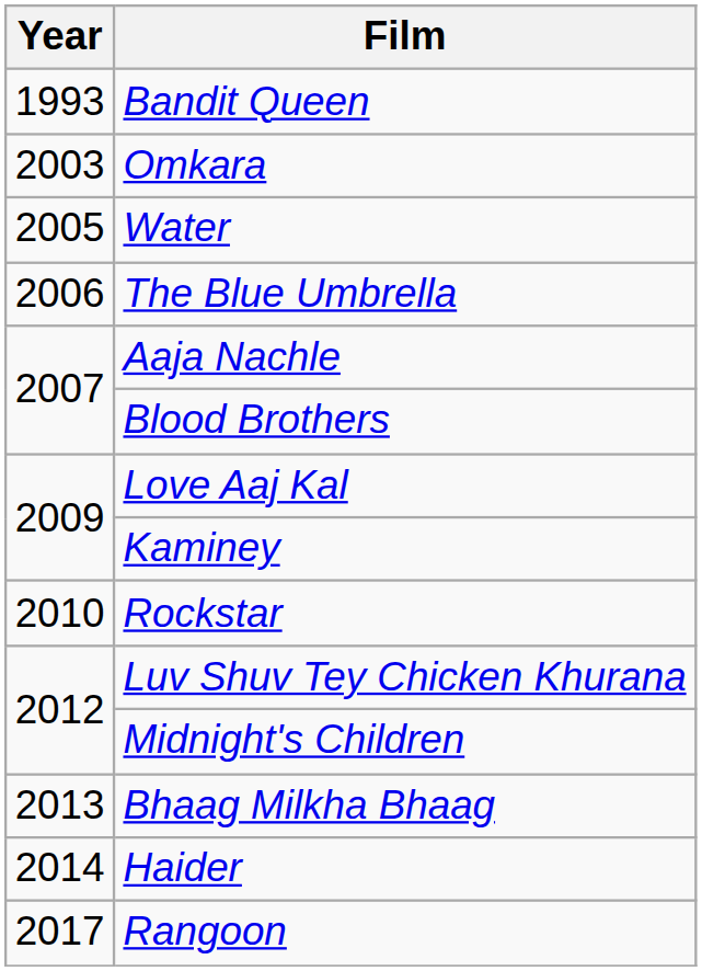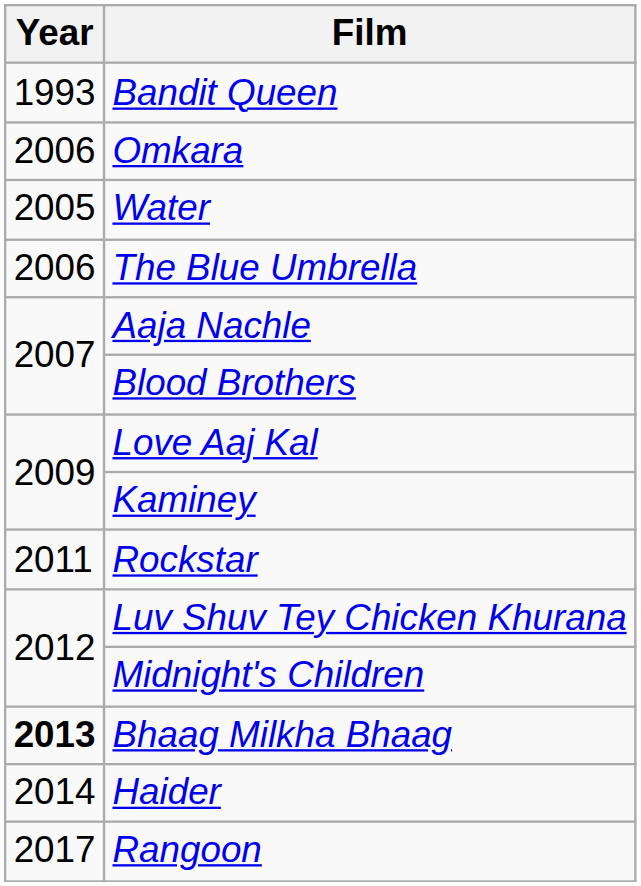Omkara | Year: 2003 -> 2006
Rockstar | Year: 2010 -> 2011
Bhaag Milkha Bhaag | Year: normal -> bold
